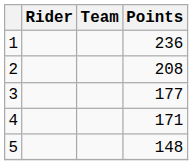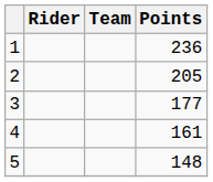2 | Points: 208 -> 205
4 | Points: 171 -> 161
